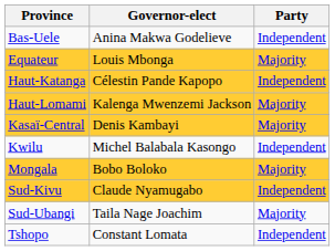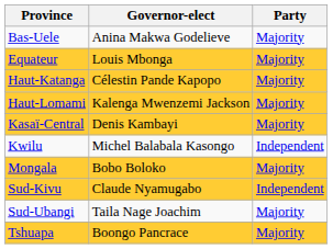Bas-Uele | Party: Independent -> Majority
Haut-Katanga | Party: Independent -> Majority
- row: Tshopo | Constant Lomata | Independent
+ row: Tshuapa | Boongo Pancrace | Majority
